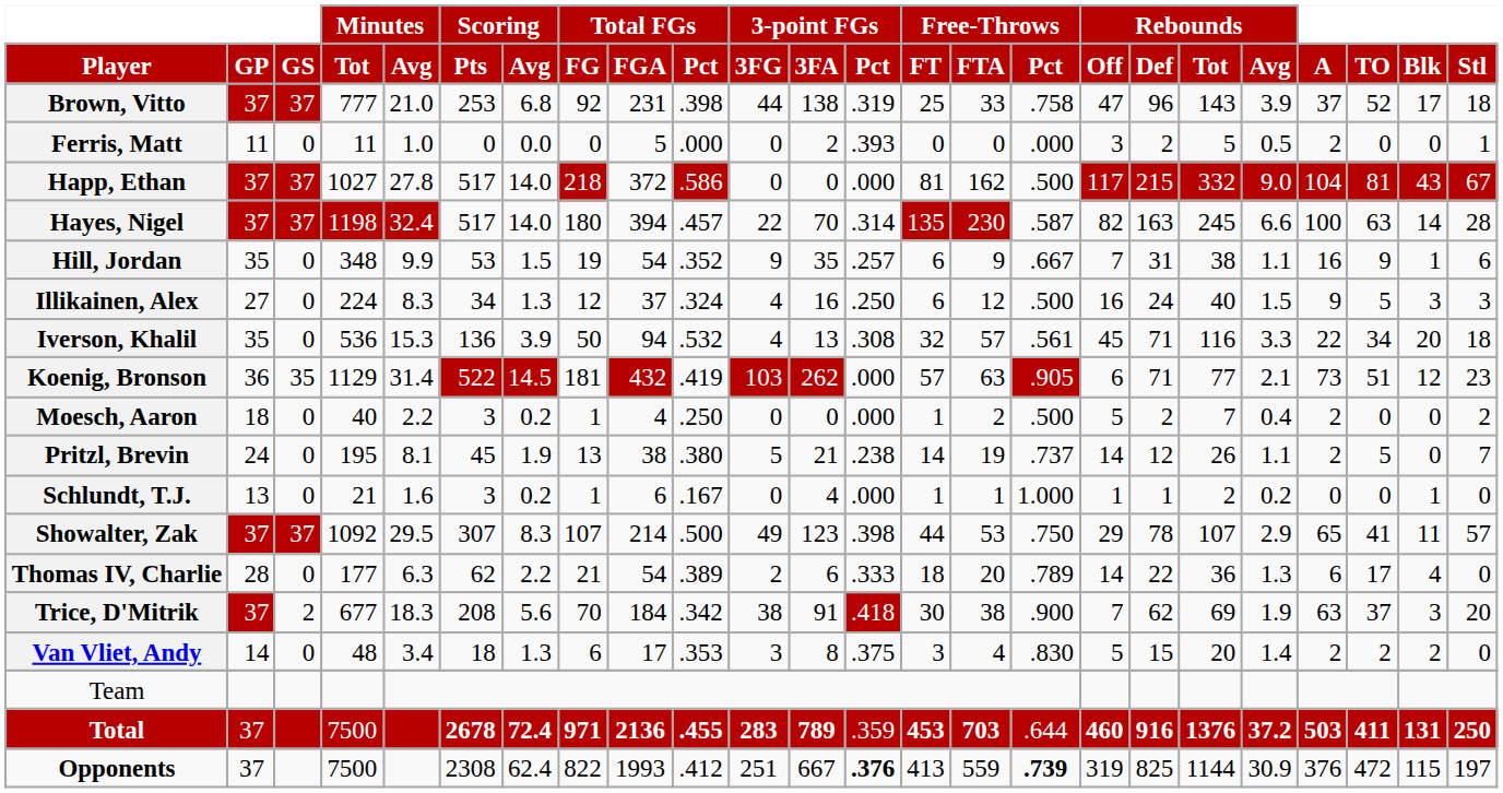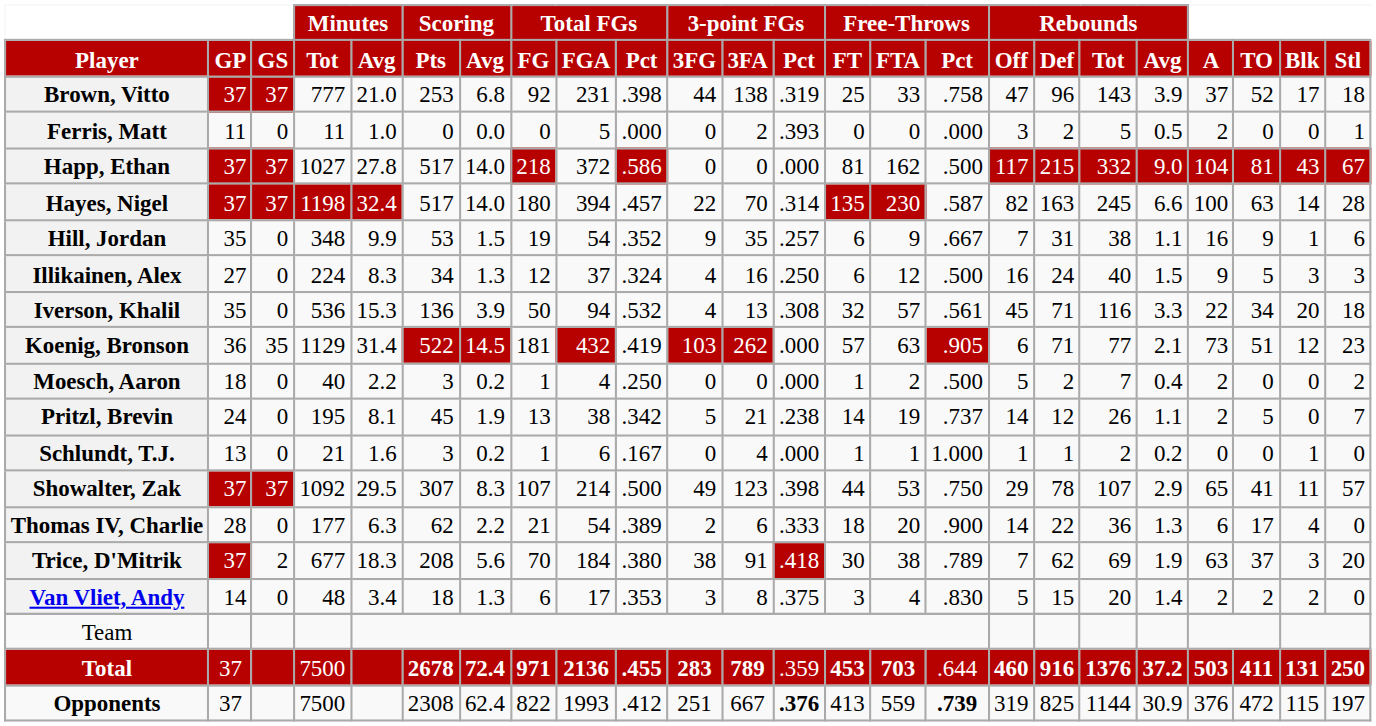Pritzl, Brevin | Total FGs / Pct: .380 -> .342
Thomas IV, Charlie | Free-Throws / Pct: .789 -> .900
Trice, D'Mitrik | Total FGs / Pct: .342 -> .380
Trice, D'Mitrik | Free-Throws / Pct: .900 -> .789
